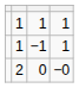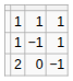0 | column 4: −0 -> −1
